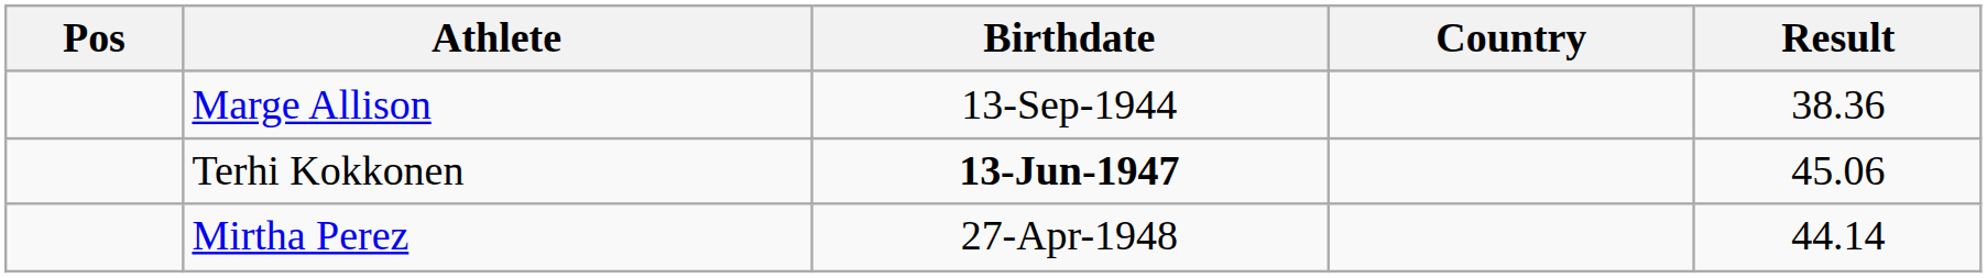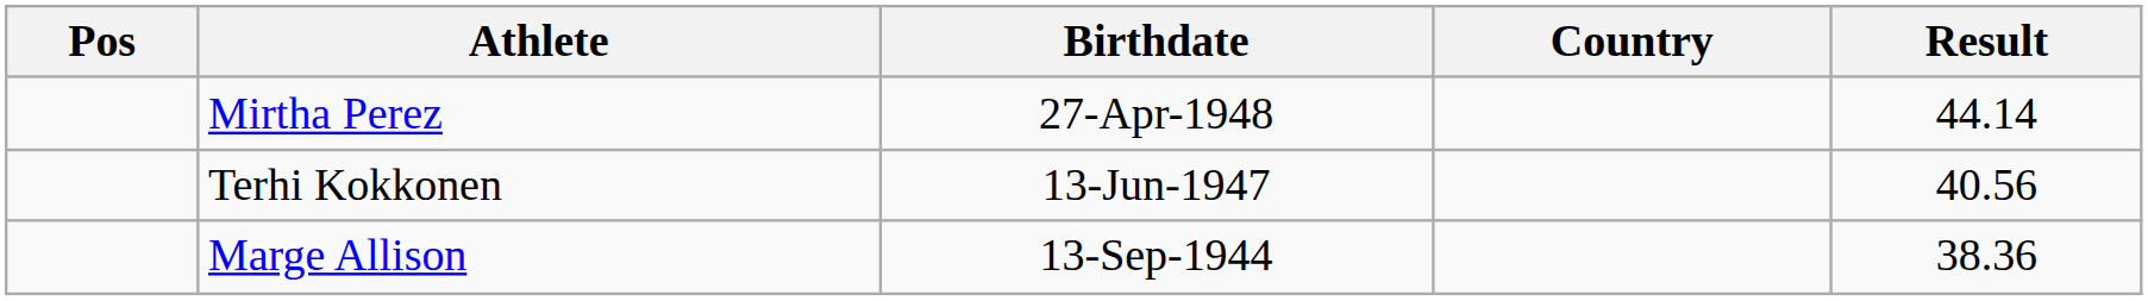rows swapped: Marge Allison <-> Mirtha Perez
Terhi Kokkonen | Birthdate: bold -> normal
Terhi Kokkonen | Result: 45.06 -> 40.56
